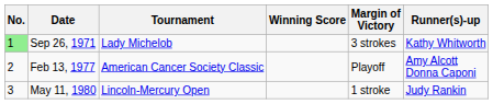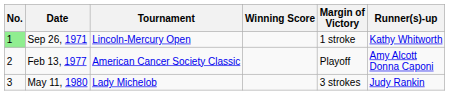Sep 26, 1971 | Tournament: Lady Michelob -> Lincoln-Mercury Open
Sep 26, 1971 | Margin of Victory: 3 strokes -> 1 stroke
May 11, 1980 | Tournament: Lincoln-Mercury Open -> Lady Michelob
May 11, 1980 | Margin of Victory: 1 stroke -> 3 strokes
